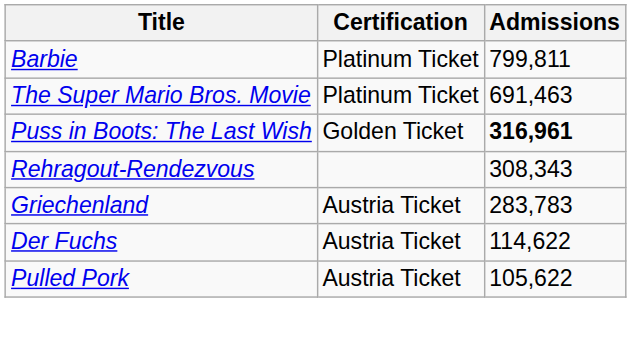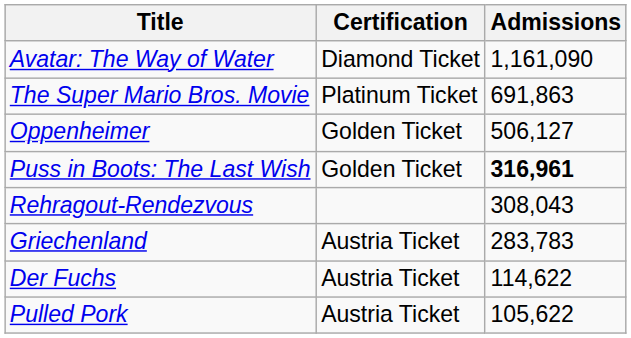+ row: Avatar: The Way of Water | Diamond Ticket | 1,161,090
- row: Barbie | Platinum Ticket | 799,811
The Super Mario Bros. Movie | Admissions: 691,463 -> 691,863
+ row: Oppenheimer | Golden Ticket | 506,127
Rehragout-Rendezvous | Admissions: 308,343 -> 308,043
